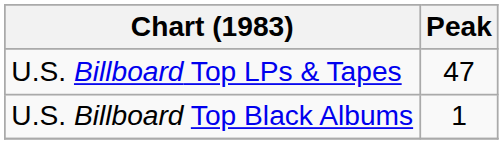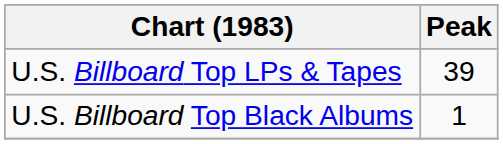U.S. Billboard Top LPs & Tapes | Peak: 47 -> 39
